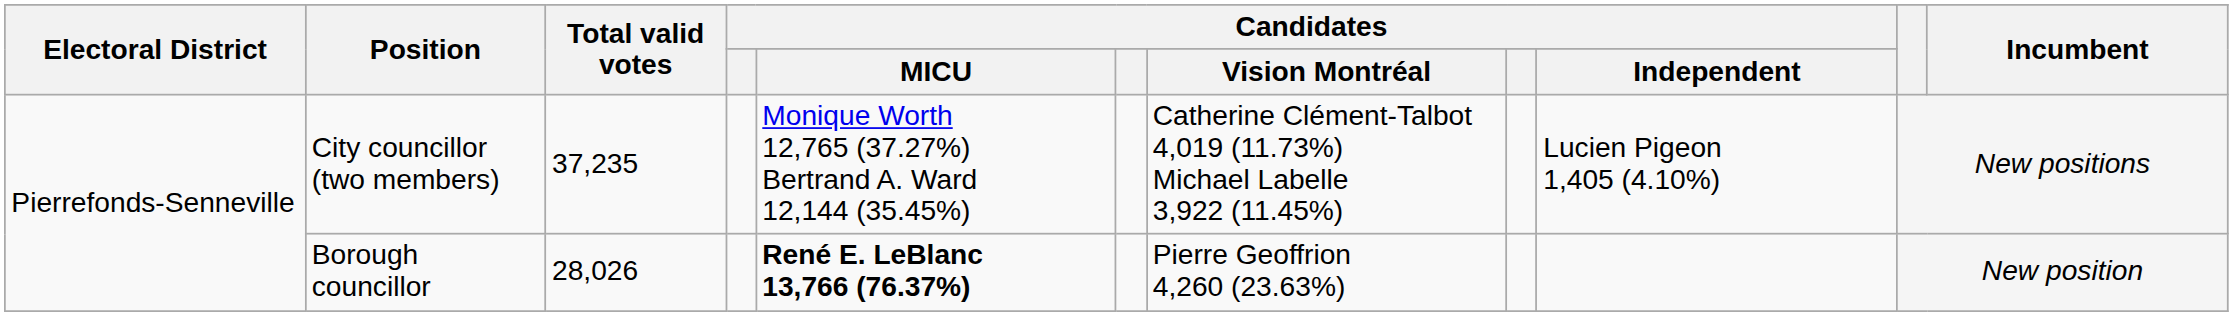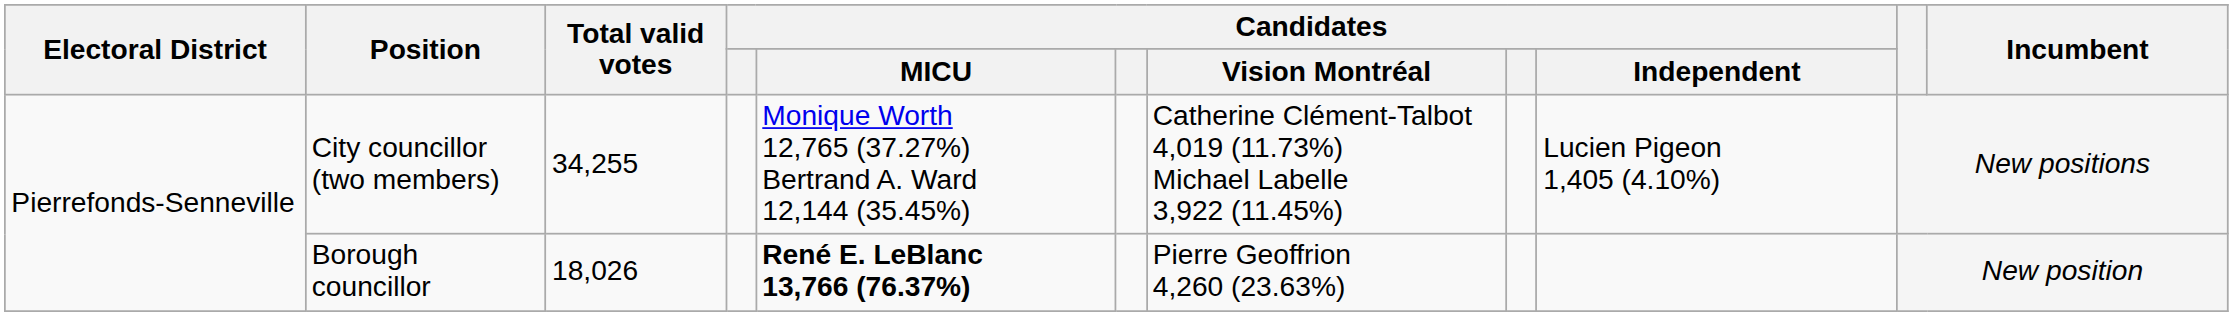City councillor (two members) | Total valid votes: 37,235 -> 34,255
Borough councillor | Total valid votes: 28,026 -> 18,026
